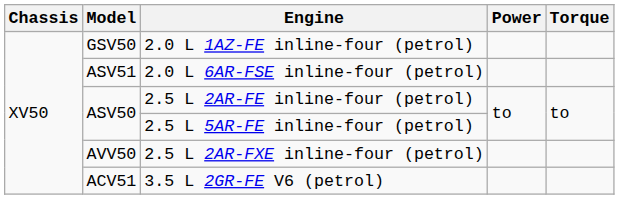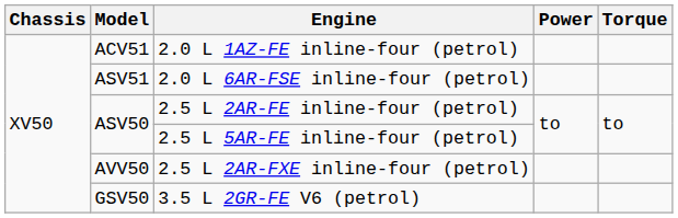2.0 L 1AZ-FE inline-four (petrol) | Model: GSV50 -> ACV51
3.5 L 2GR-FE V6 (petrol) | Model: ACV51 -> GSV50
